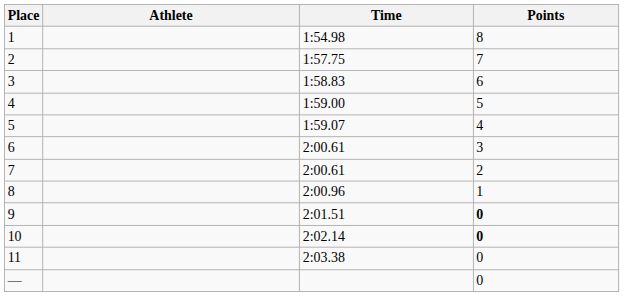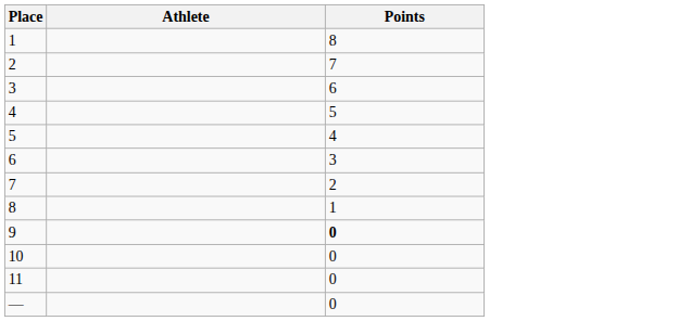- column: Time | 1:54.98 | 1:57.75 | 1:58.83 | 1:59.00 | 1:59.07 | 2:00.61 | 2:00.61 | 2:00.96 | 2:01.51 | 2:02.14 | 2:03.38
10 | Points: bold -> normal
